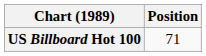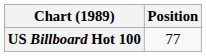US Billboard Hot 100 | Position: 71 -> 77
